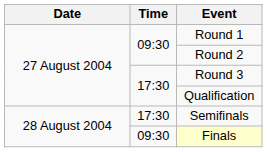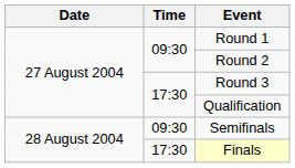Semifinals | Time: 17:30 -> 09:30
Finals | Time: 09:30 -> 17:30
